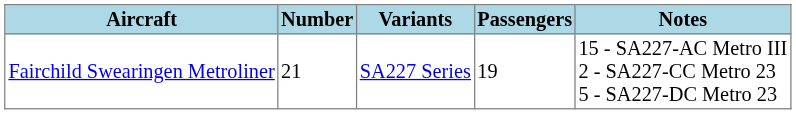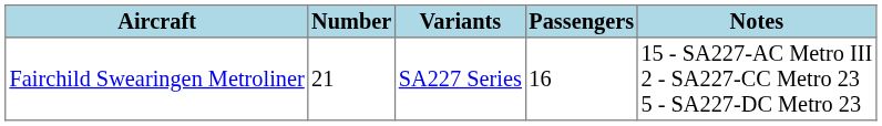Fairchild Swearingen Metroliner | Passengers: 19 -> 16
